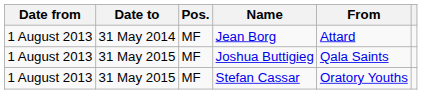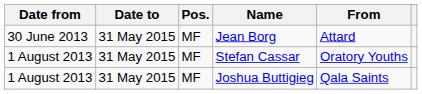Jean Borg | Date from: 1 August 2013 -> 30 June 2013
Jean Borg | Date to: 31 May 2014 -> 31 May 2015
rows swapped: Stefan Cassar <-> Joshua Buttigieg
